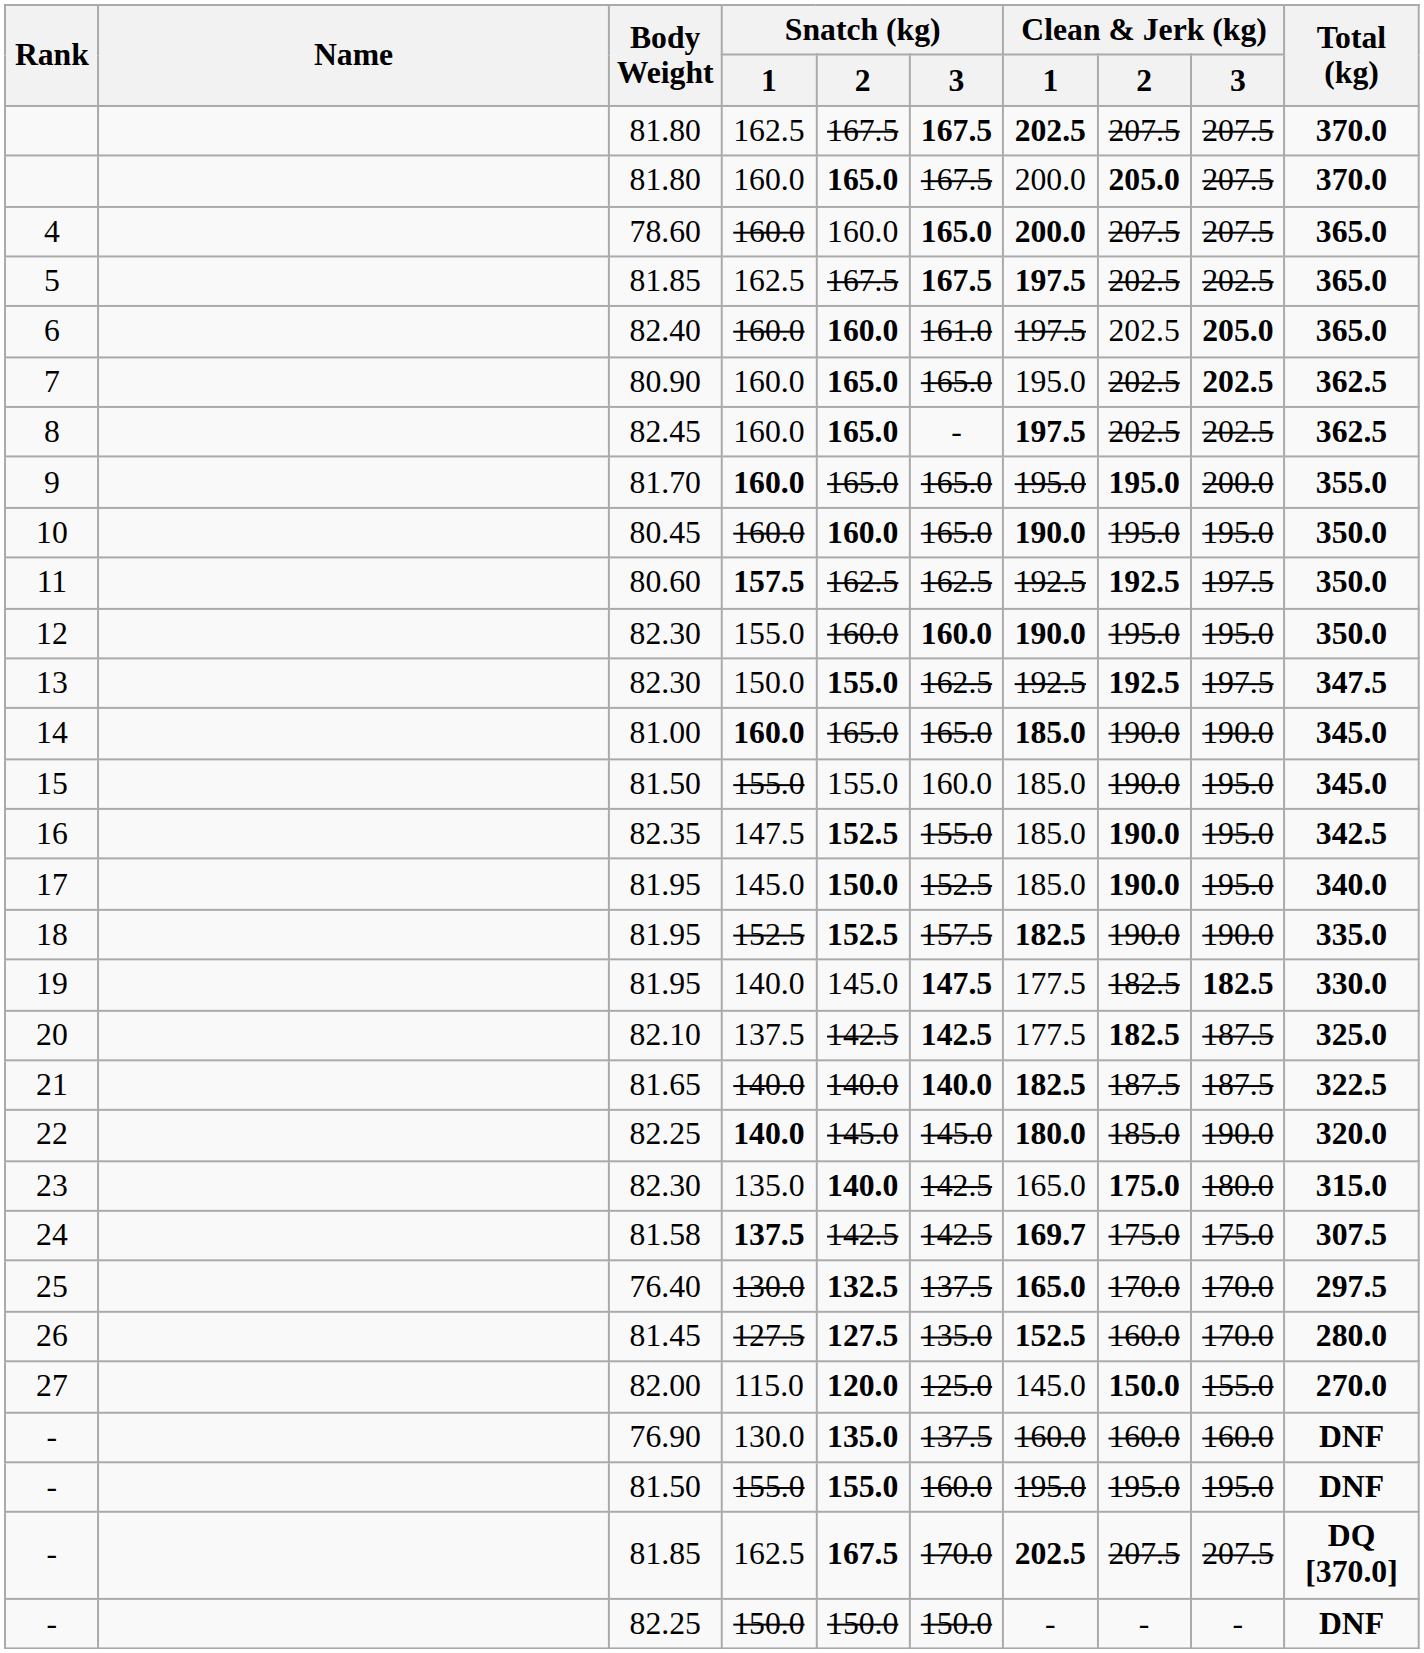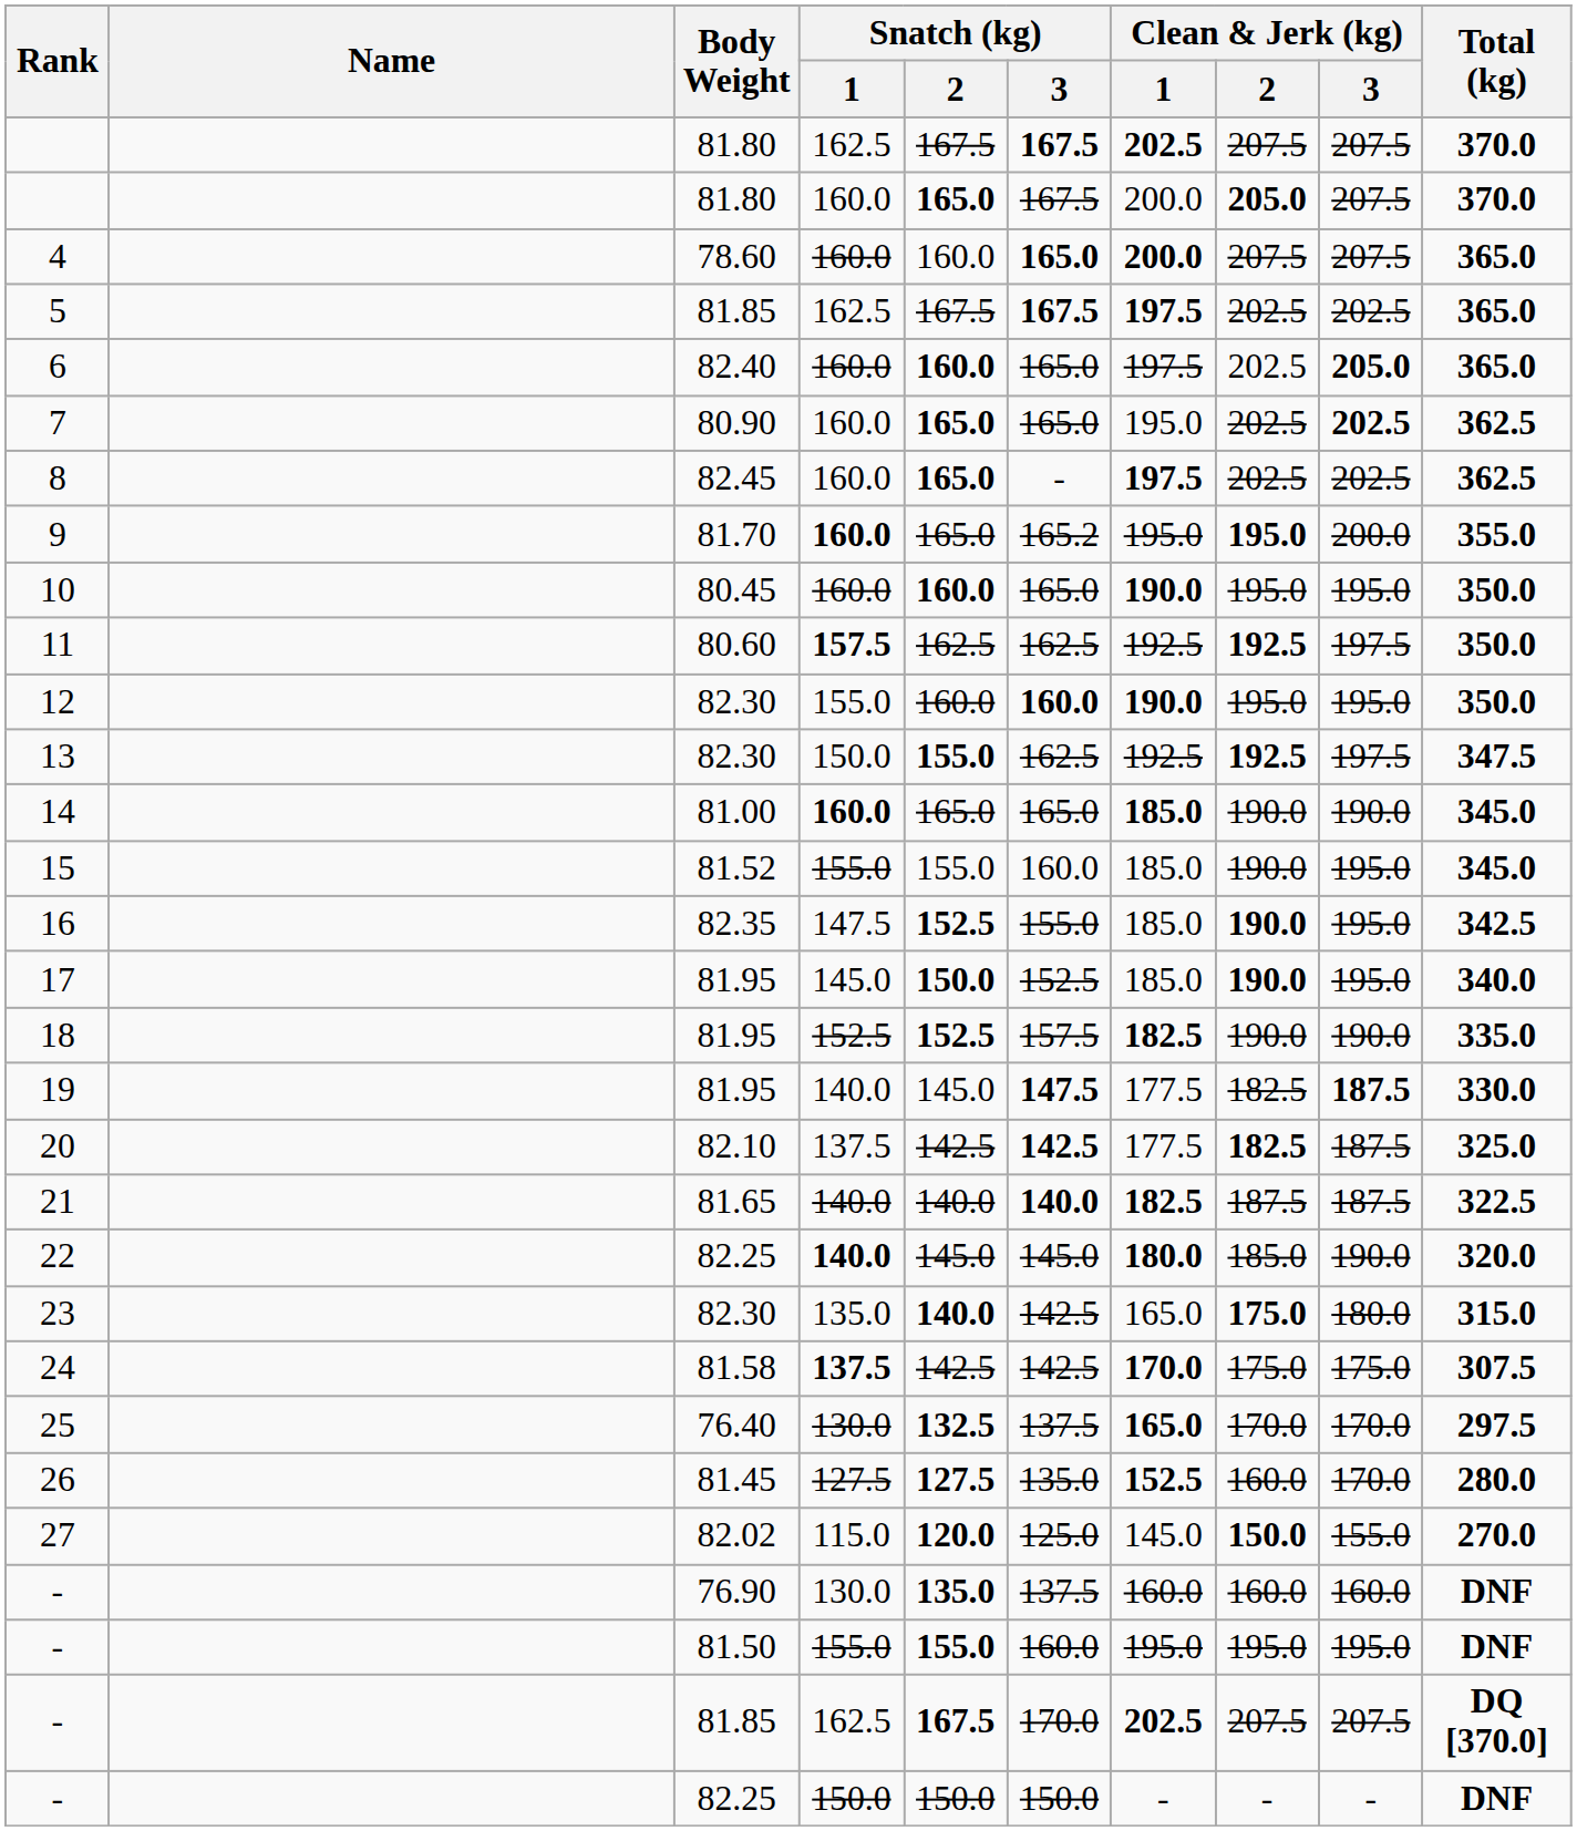6 | Snatch (kg) / 3: 161.0 -> 165.0
9 | Snatch (kg) / 3: 165.0 -> 165.2
15 | Body Weight: 81.50 -> 81.52
19 | Clean & Jerk (kg) / 3: 182.5 -> 187.5
24 | Clean & Jerk (kg) / 1: 169.7 -> 170.0
27 | Body Weight: 82.00 -> 82.02
